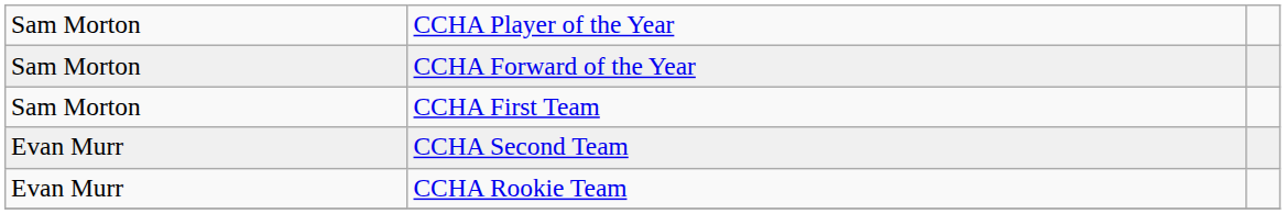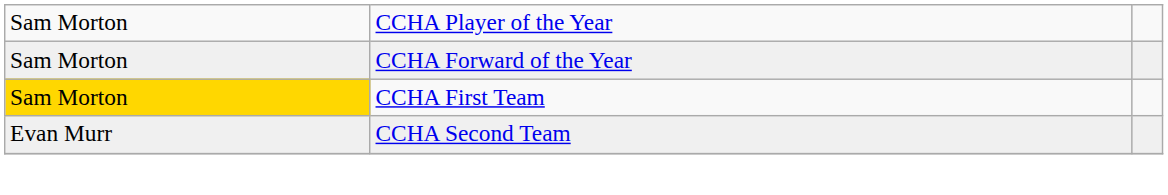CCHA First Team | column 1: no background -> gold background
- row: Evan Murr | CCHA Rookie Team
